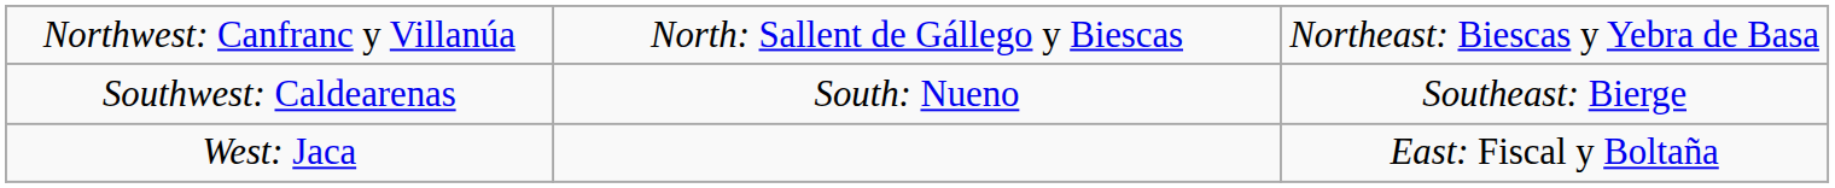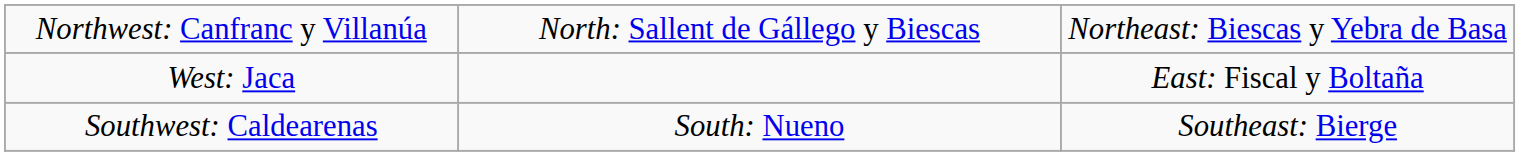rows swapped: West: Jaca <-> Southwest: Caldearenas
